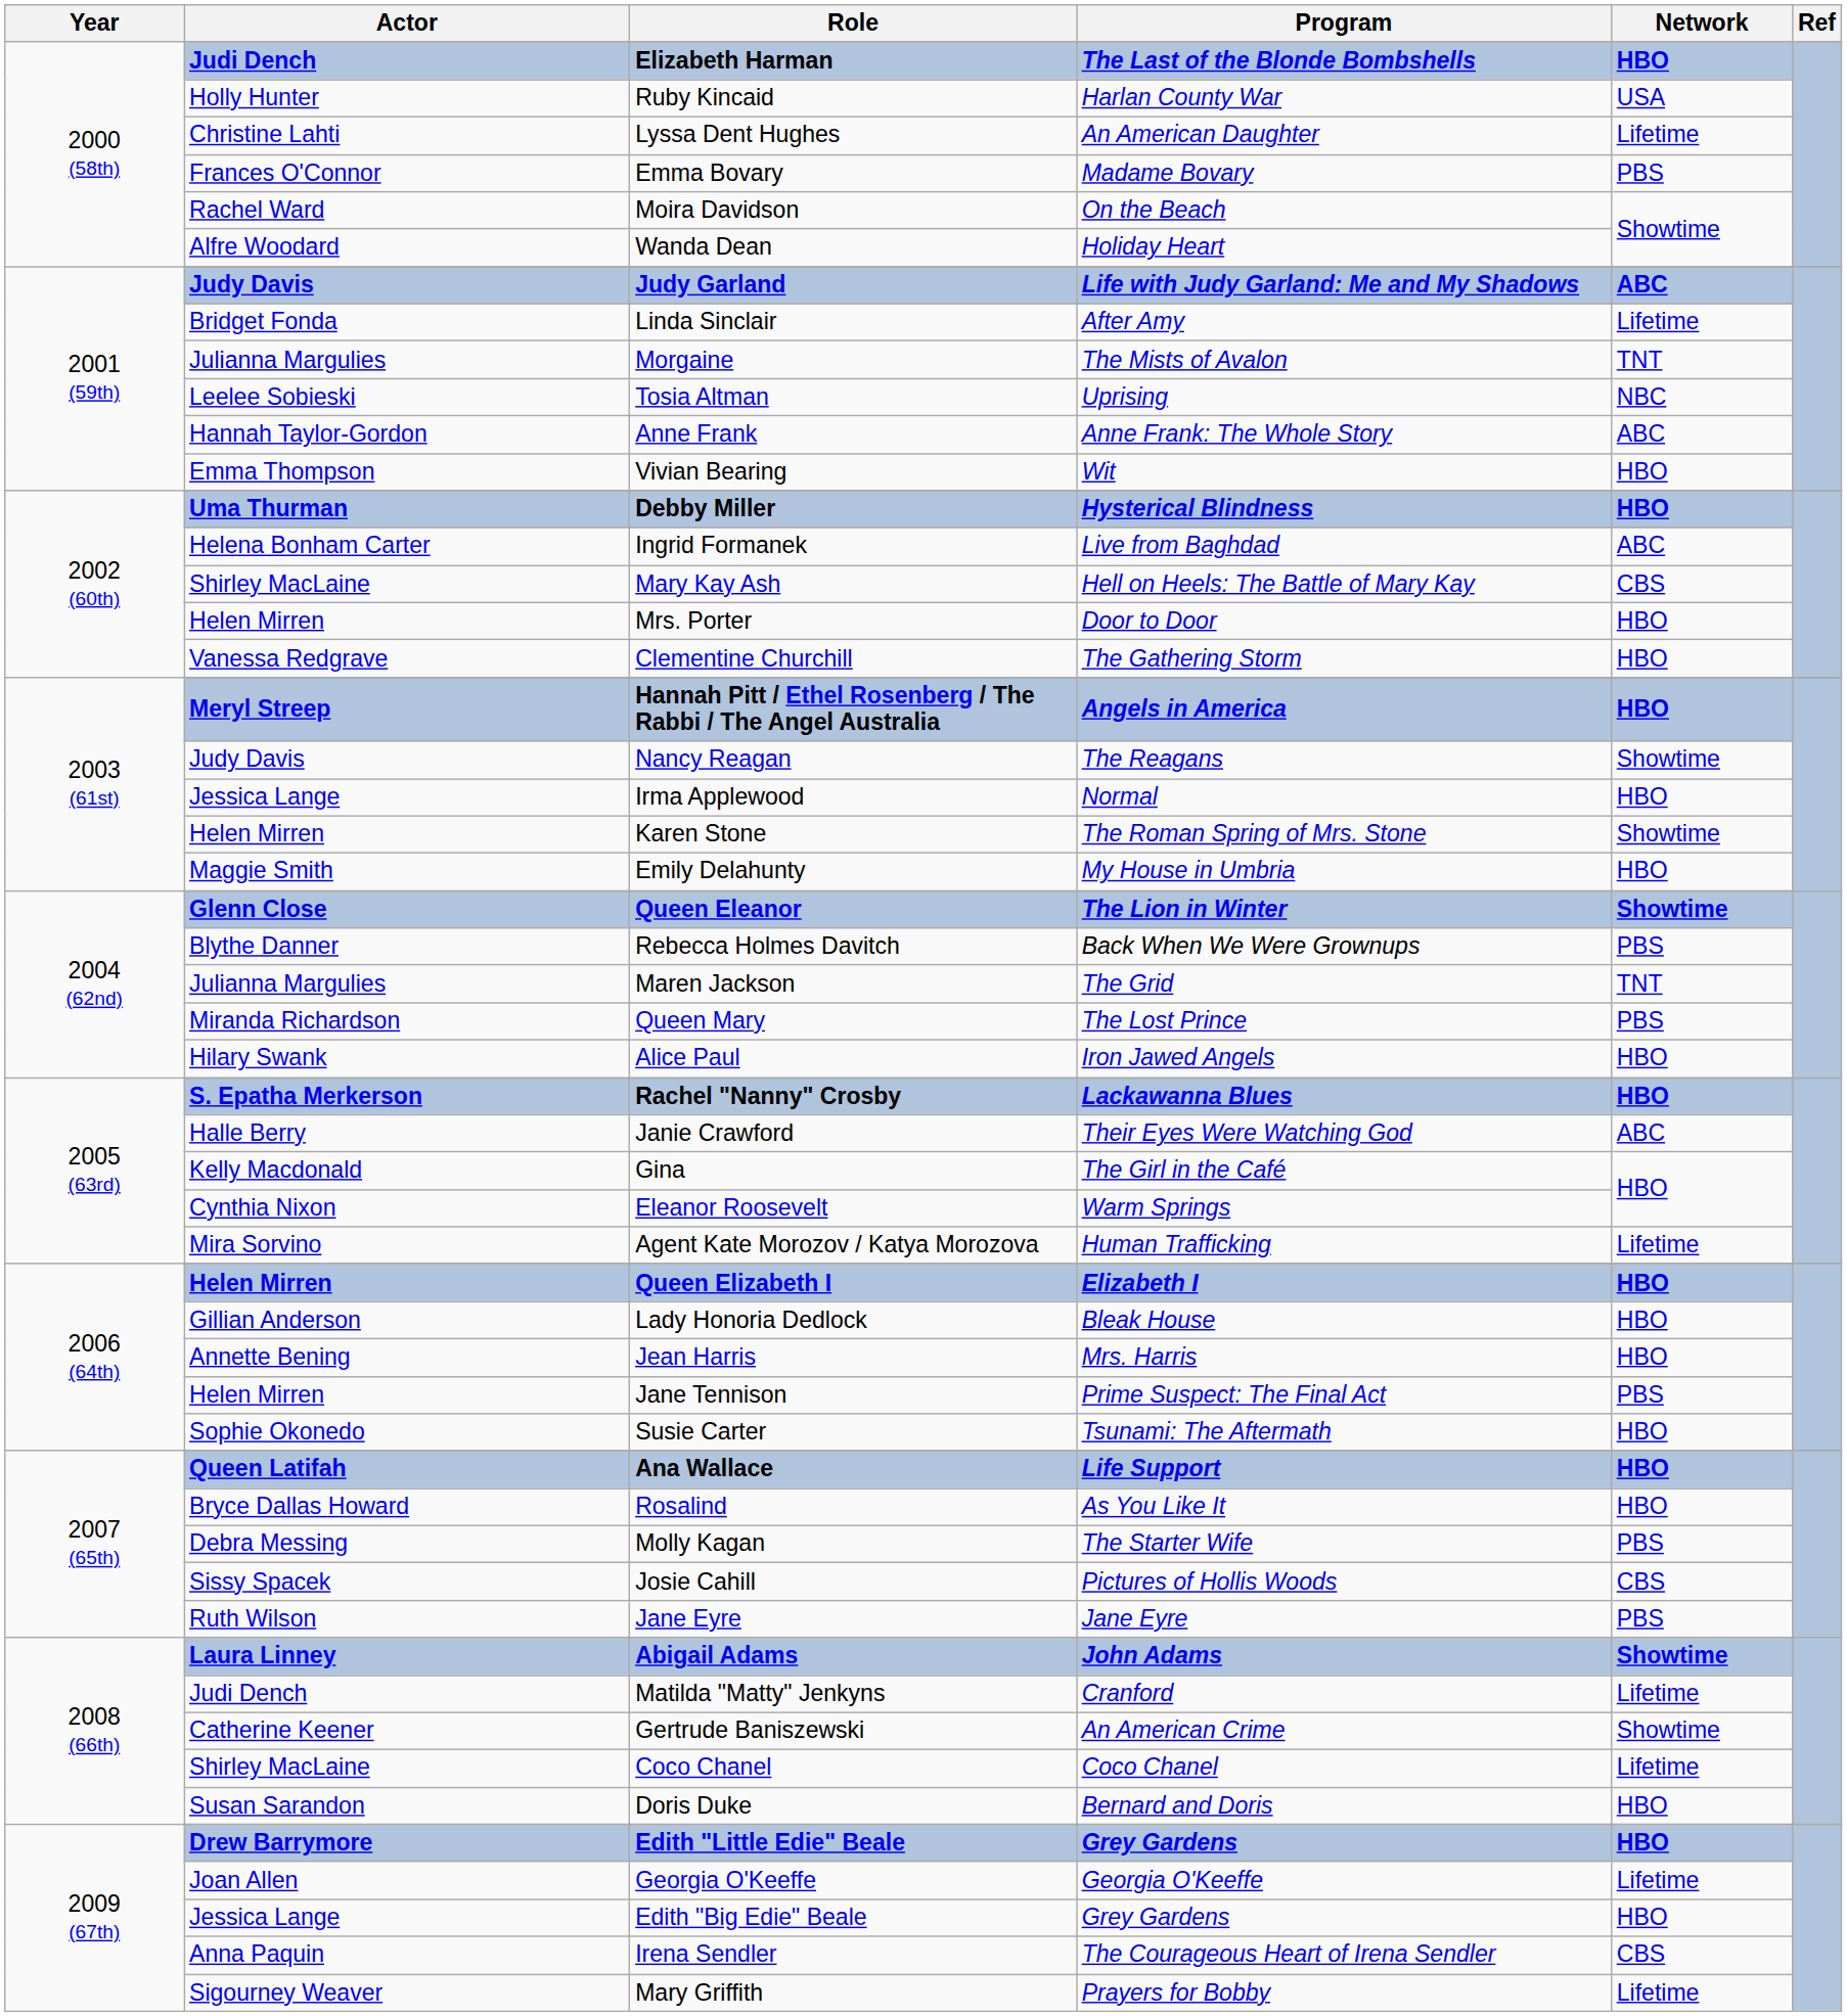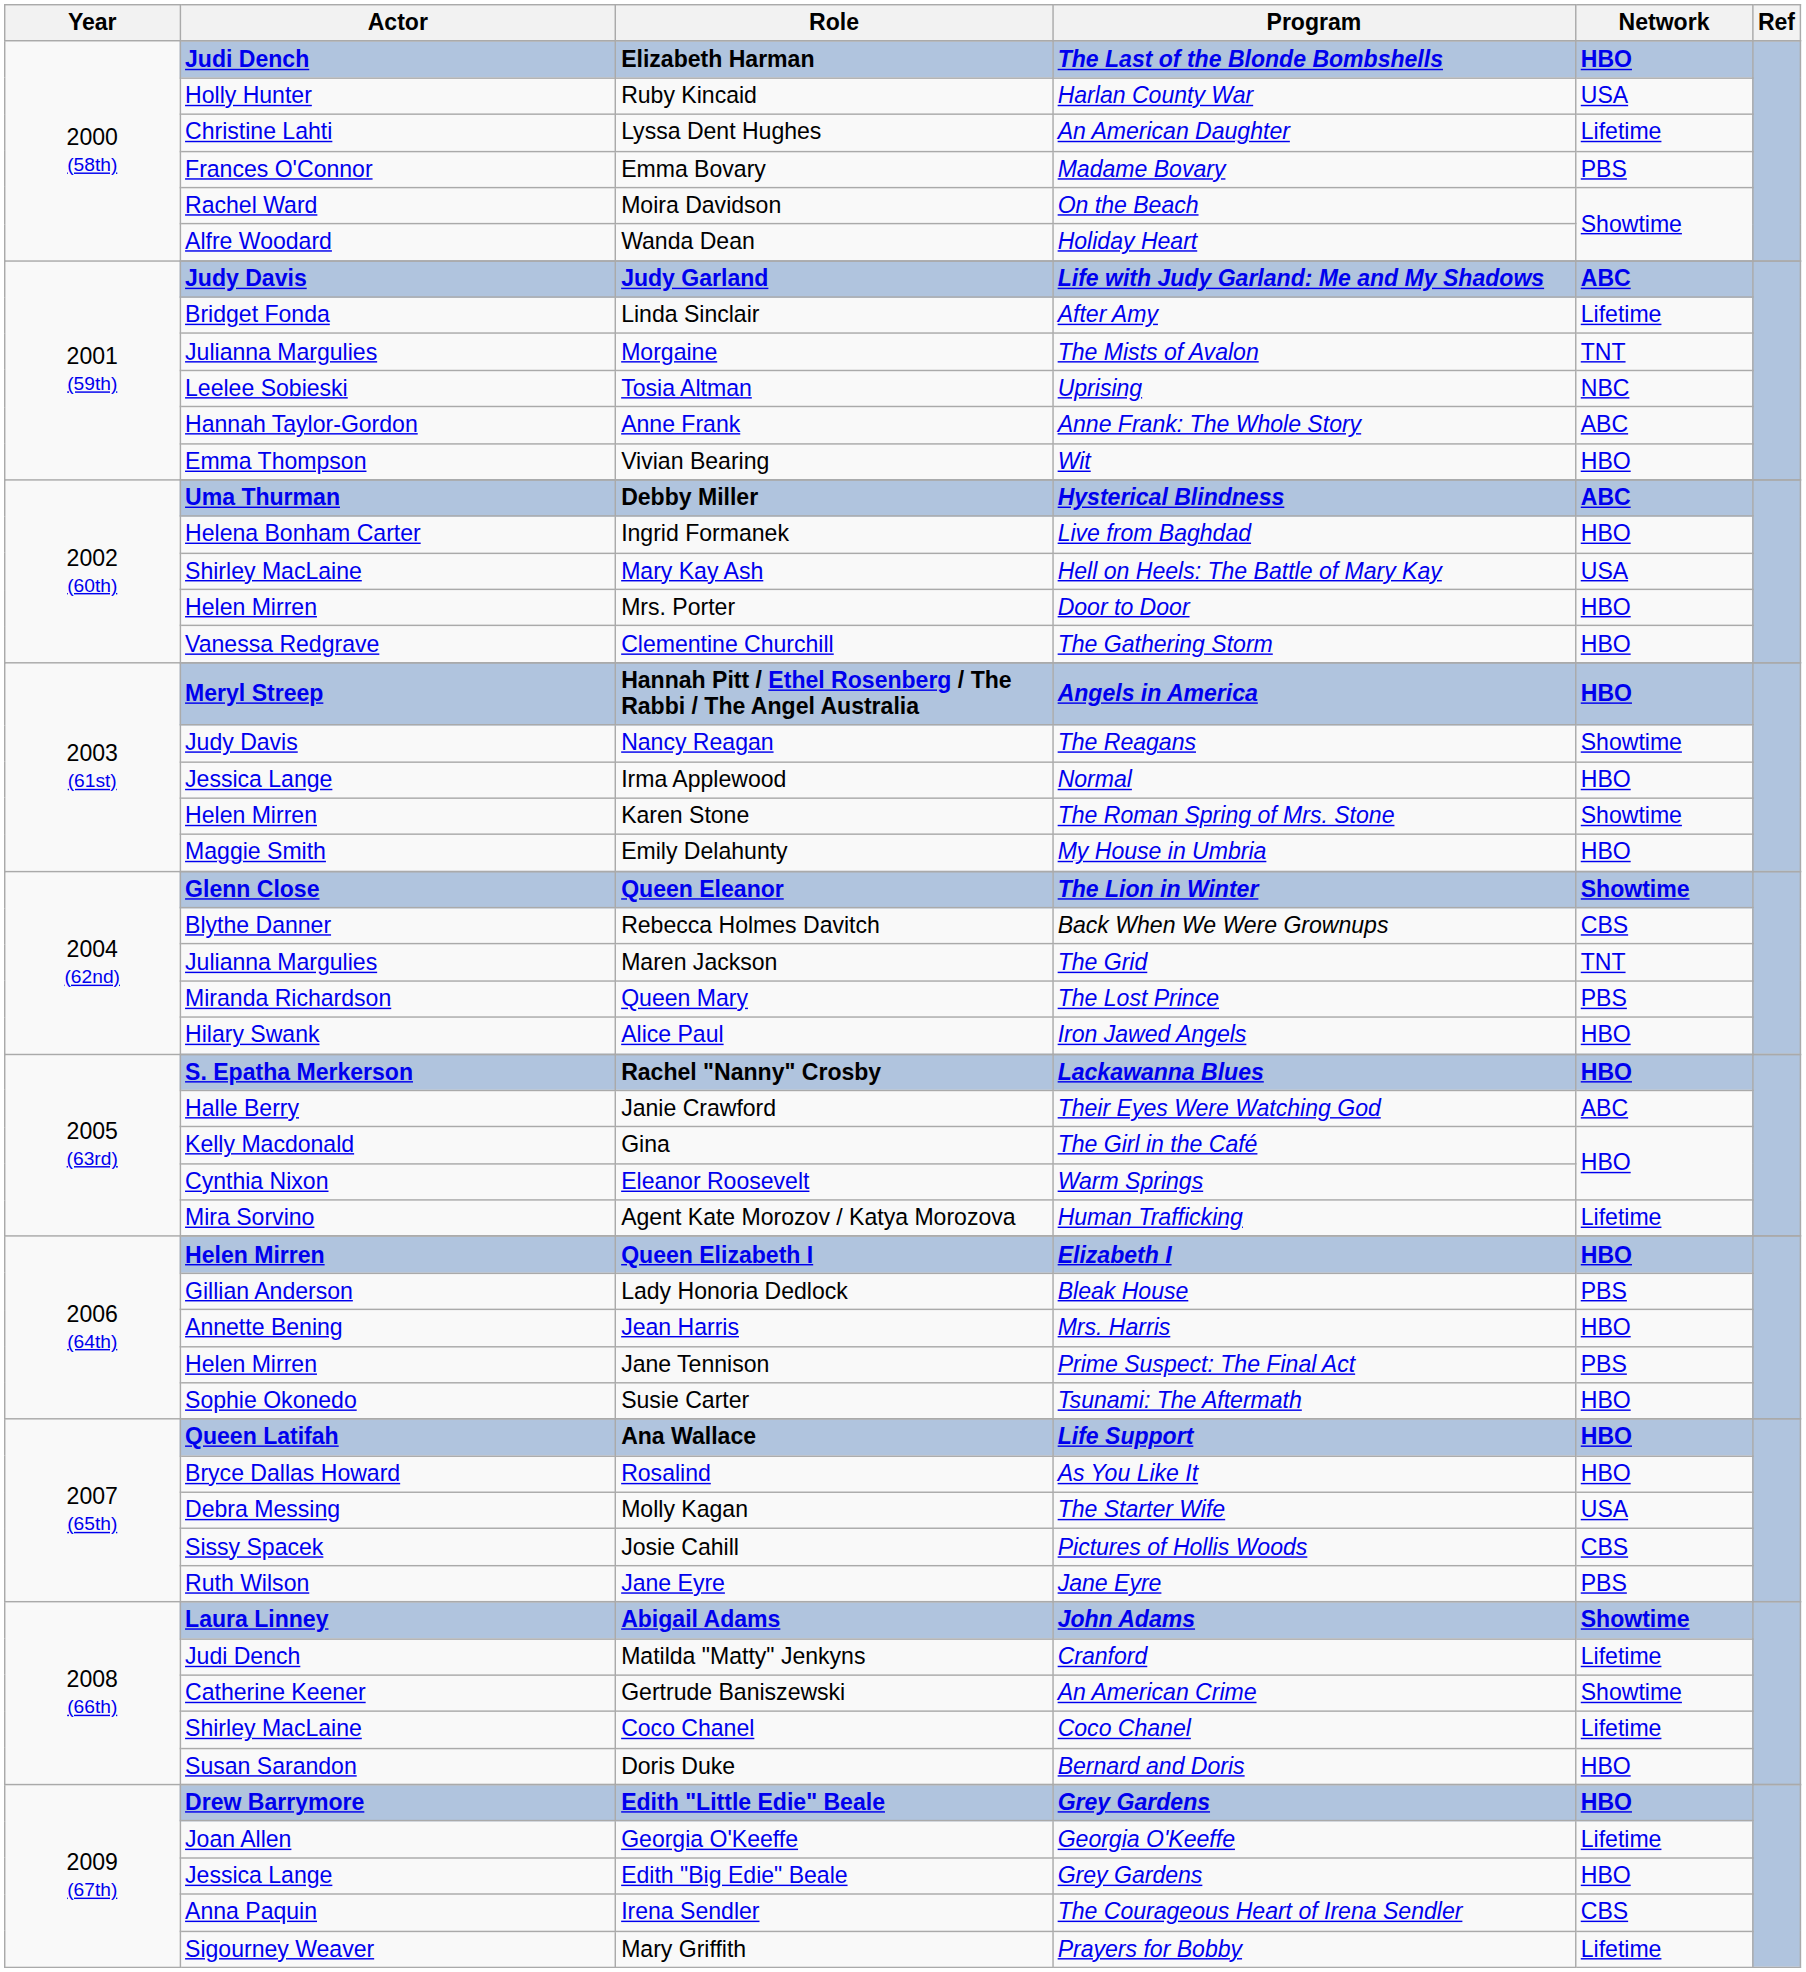Debby Miller | Network: HBO -> ABC
Ingrid Formanek | Network: ABC -> HBO
Mary Kay Ash | Network: CBS -> USA
Rebecca Holmes Davitch | Network: PBS -> CBS
Lady Honoria Dedlock | Network: HBO -> PBS
Molly Kagan | Network: PBS -> USA
